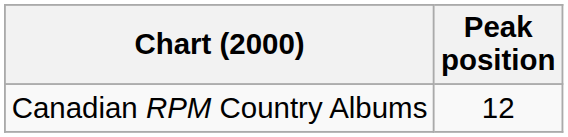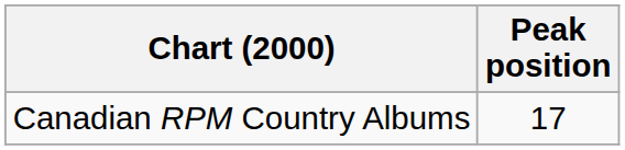Canadian RPM Country Albums | Peak position: 12 -> 17
